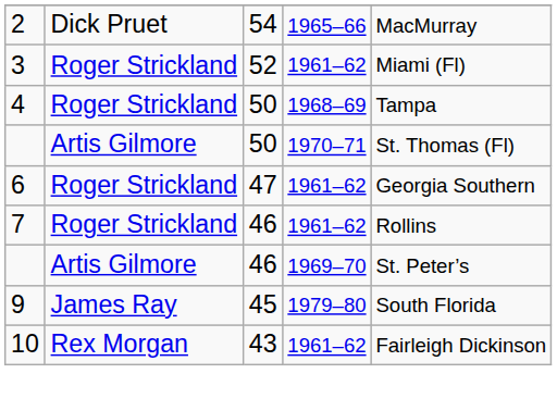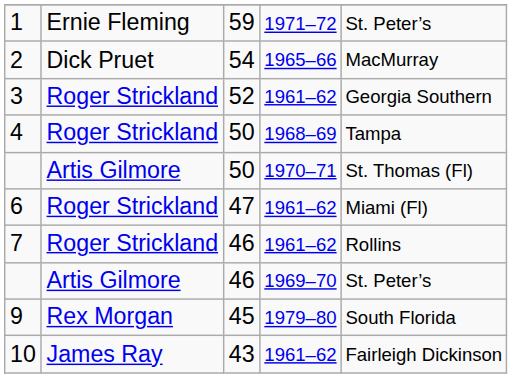+ row: 1 | Ernie Fleming | 59 | 1971–72 | St. Peter’s
3 | column 5: Miami (Fl) -> Georgia Southern
6 | column 5: Georgia Southern -> Miami (Fl)
9 | column 2: James Ray -> Rex Morgan
10 | column 2: Rex Morgan -> James Ray
